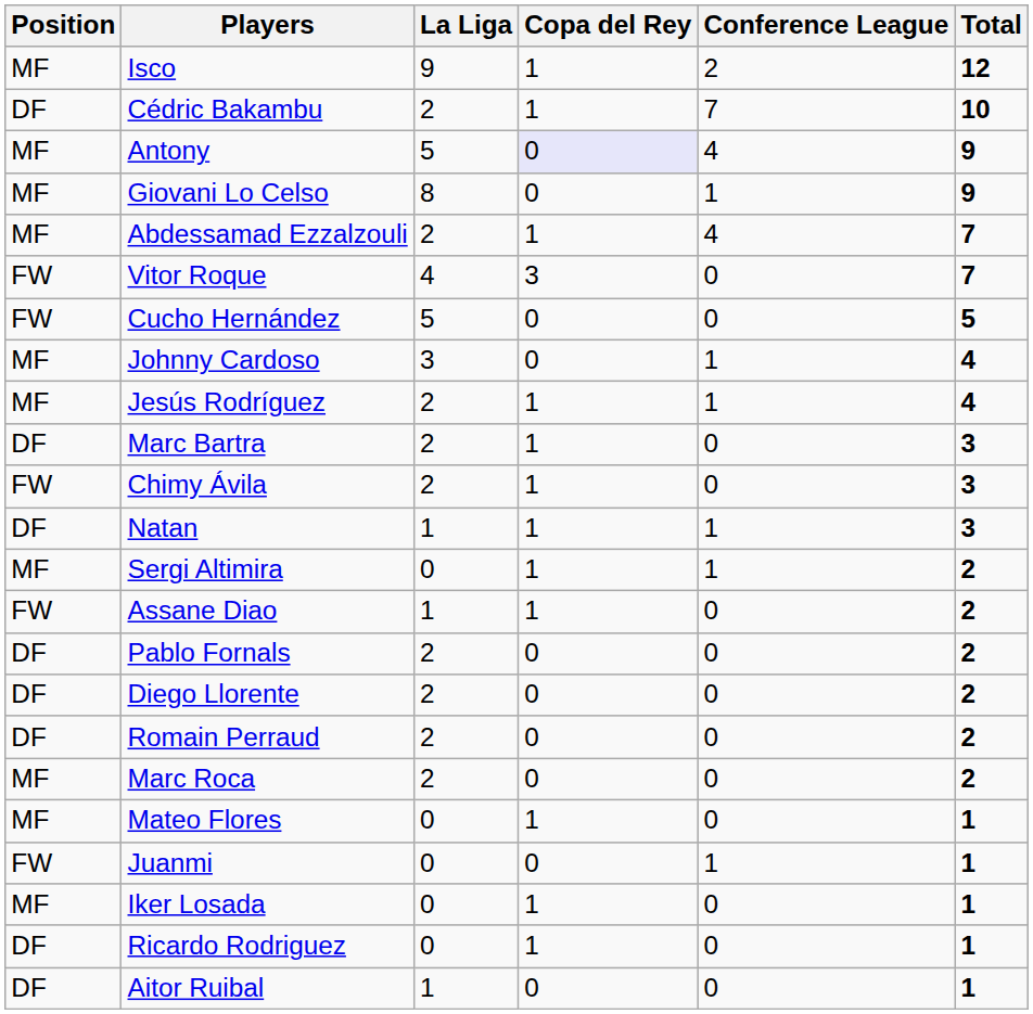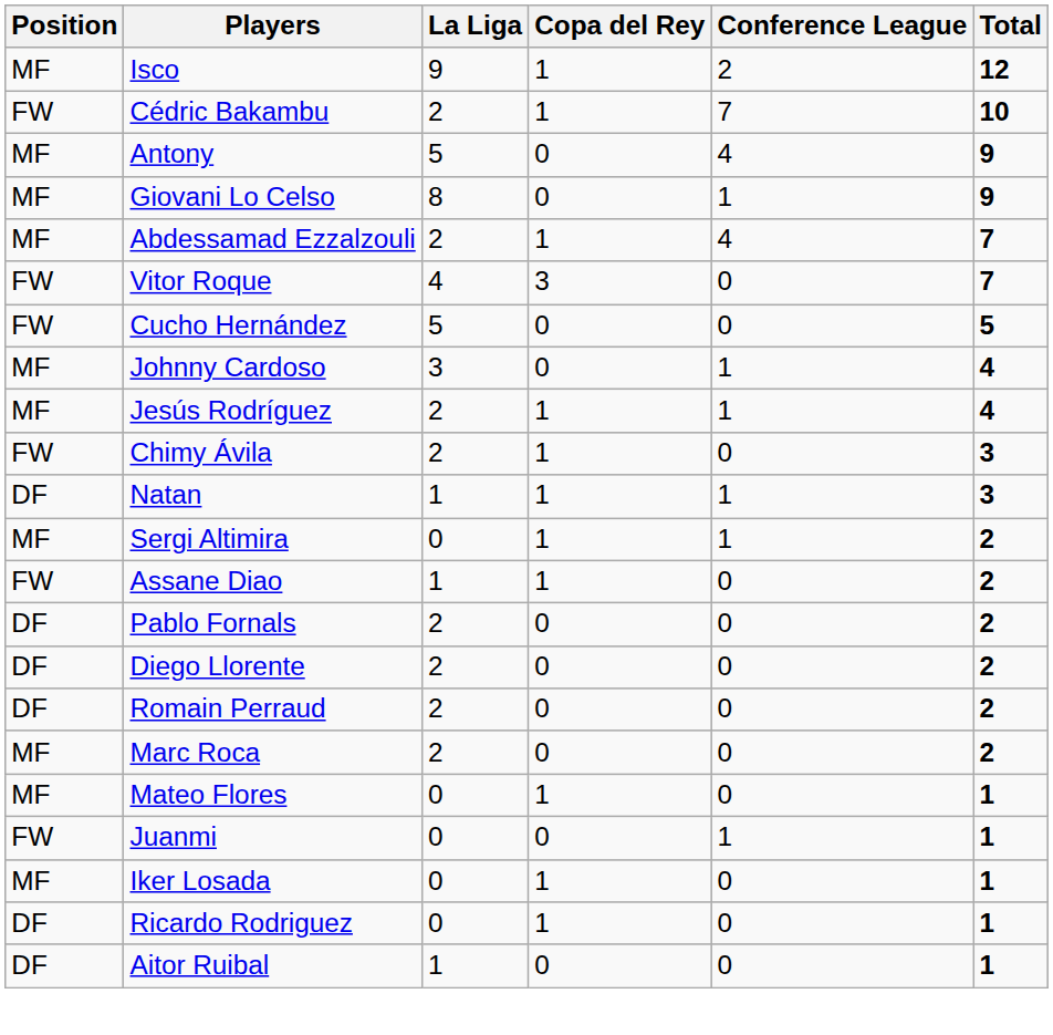Cédric Bakambu | Position: DF -> FW
Antony | Copa del Rey: lavender background -> no background
- row: DF | Marc Bartra | 2 | 1 | 0 | 3
